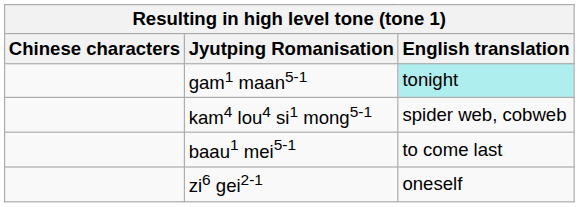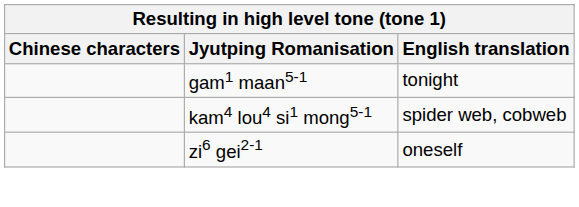gam1 maan5-1 | English translation: paleturquoise background -> no background
- row: baau1 mei5-1 | to come last
